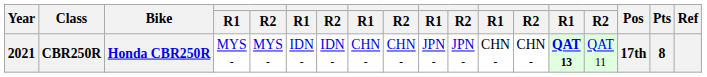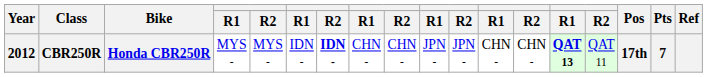CBR250R | Year: 2021 -> 2012
CBR250R | column 7: normal -> bold
CBR250R | Pts: 8 -> 7
